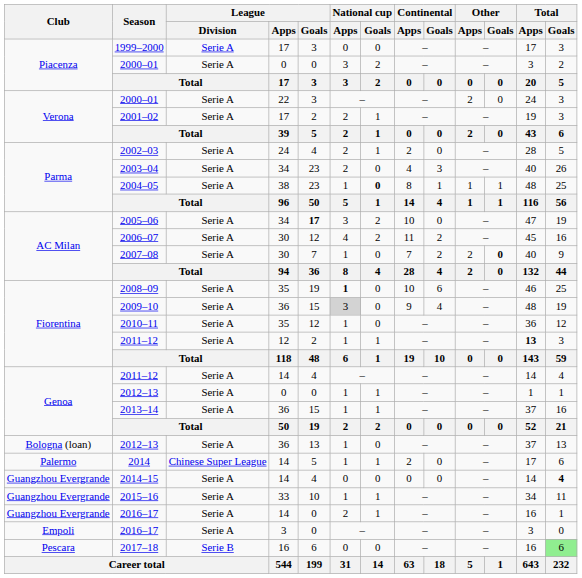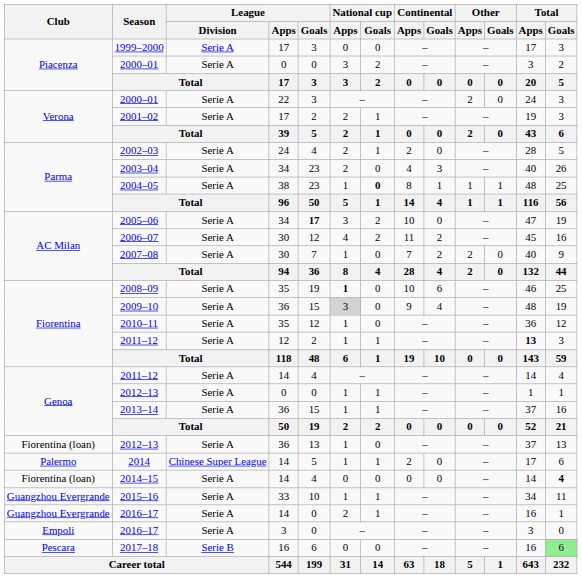2007–08 | Other / Goals: bold -> normal
2012–13 / 36 | Club: Bologna (loan) -> Fiorentina (loan)
2014–15 | Club: Guangzhou Evergrande -> Fiorentina (loan)
